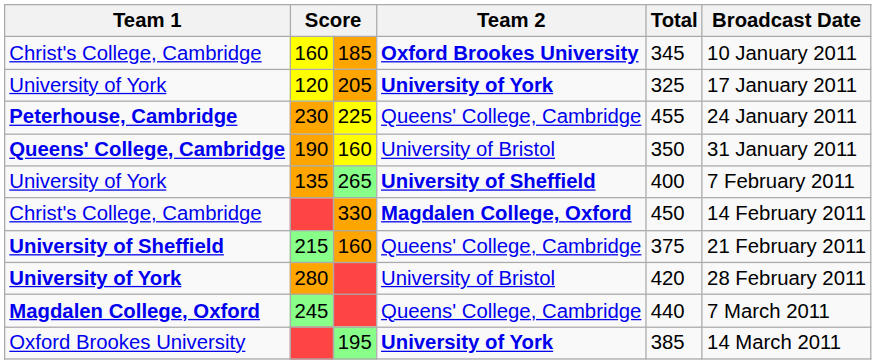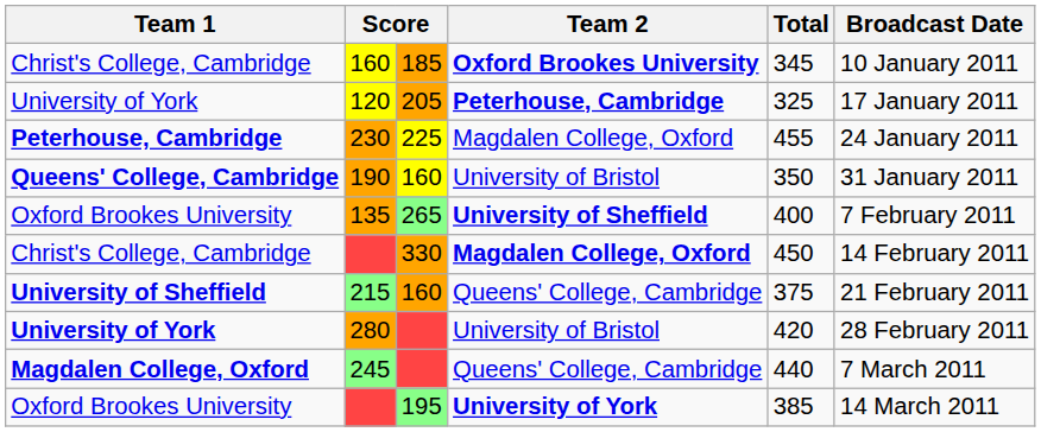120 | Team 2: University of York -> Peterhouse, Cambridge
230 | Team 2: Queens' College, Cambridge -> Magdalen College, Oxford
135 | Team 1: University of York -> Oxford Brookes University
